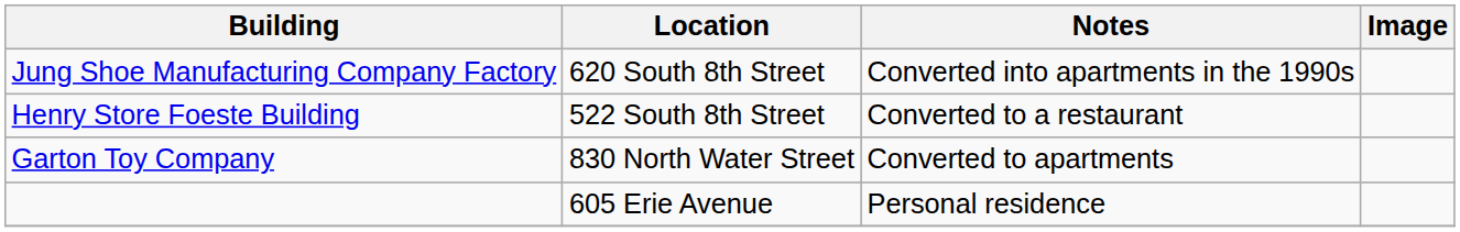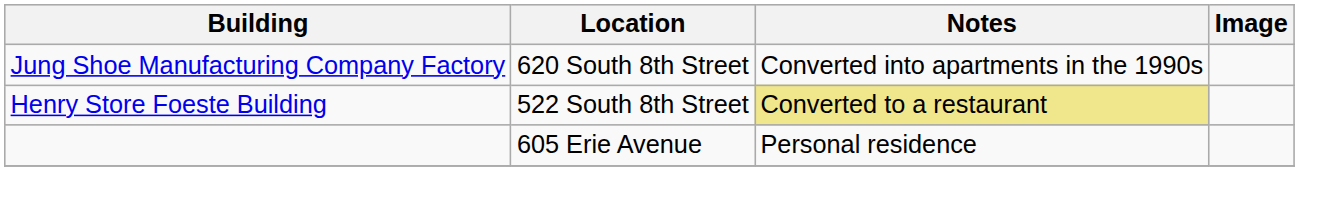Henry Store Foeste Building | Notes: no background -> khaki background
- row: Garton Toy Company | 830 North Water Street | Converted to apartments
